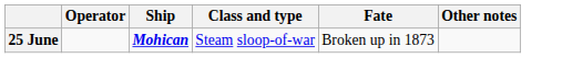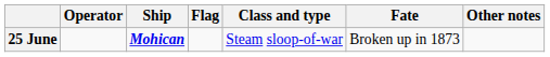+ column: Flag
